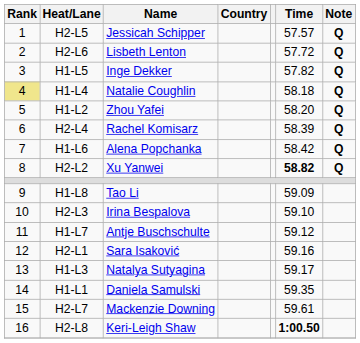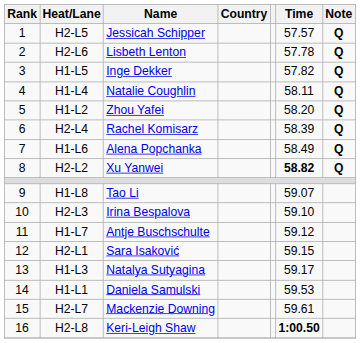H2-L6 | Time: 57.72 -> 57.78
H1-L4 | Rank: khaki background -> no background
H1-L4 | Time: 58.18 -> 58.11
H1-L6 | Time: 58.42 -> 58.49
H1-L8 | Time: 59.09 -> 59.07
H2-L1 | Time: 59.16 -> 59.15
H1-L1 | Time: 59.35 -> 59.53
